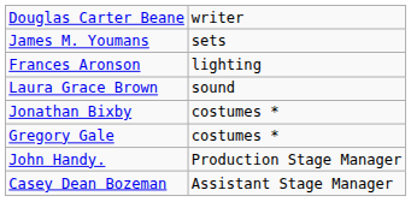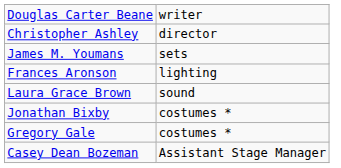+ row: Christopher Ashley | director
- row: John Handy. | Production Stage Manager
